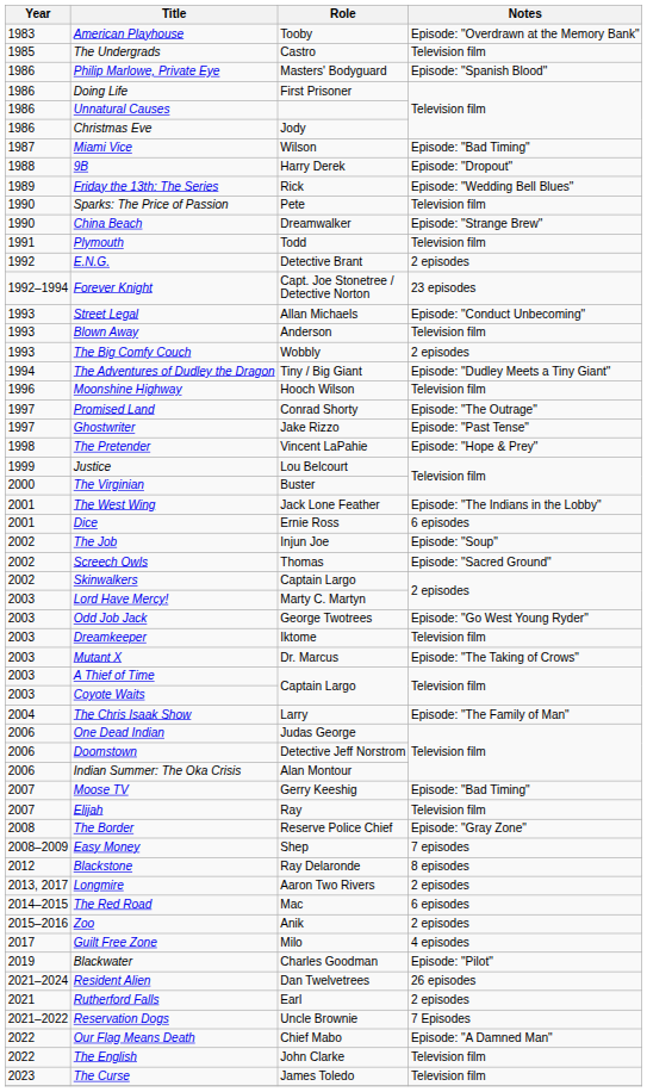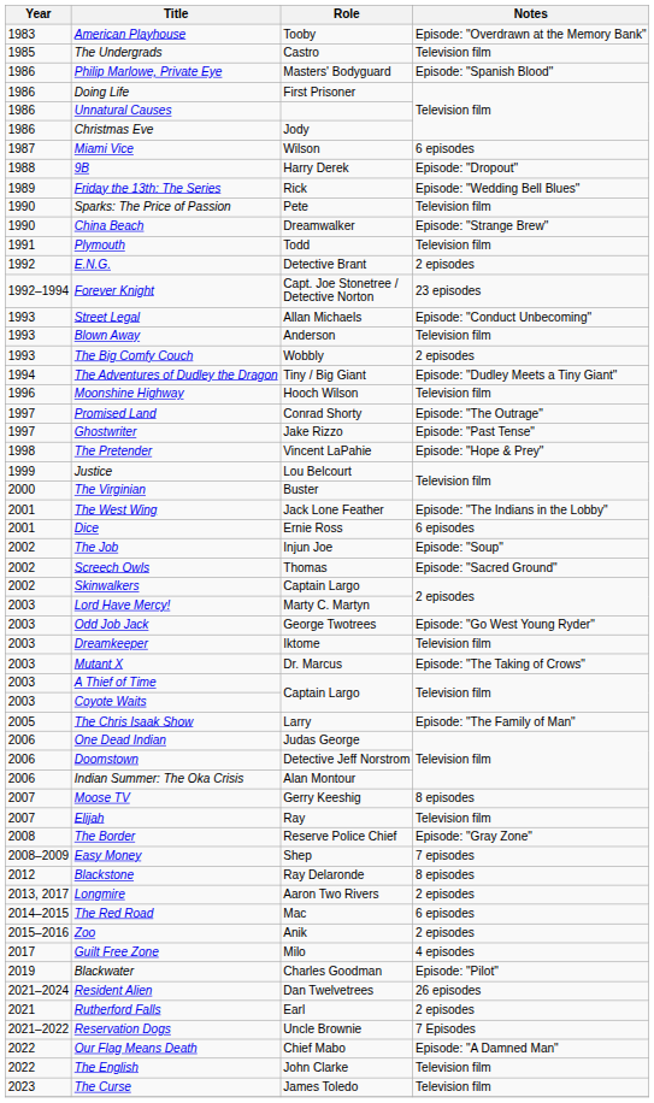Miami Vice | Notes: Episode: "Bad Timing" -> 6 episodes
The Chris Isaak Show | Year: 2004 -> 2005
Moose TV | Notes: Episode: "Bad Timing" -> 8 episodes
